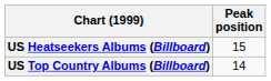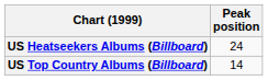US Heatseekers Albums (Billboard) | Peak position: 15 -> 24
